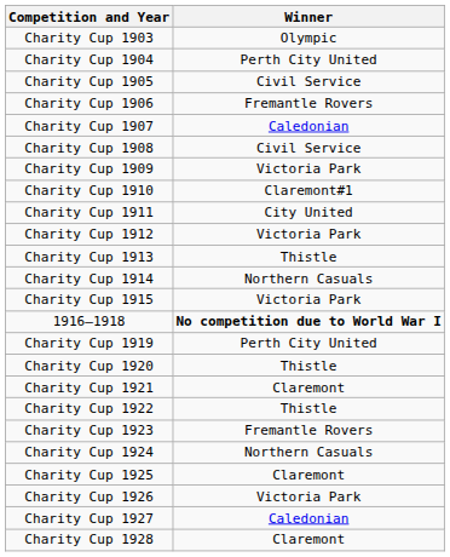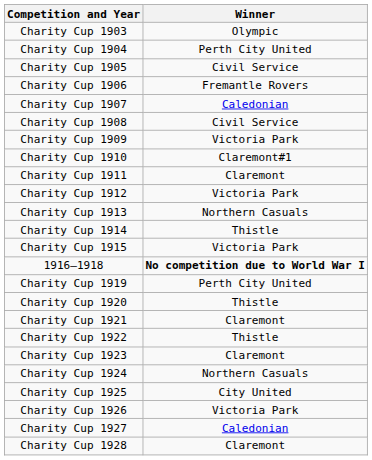Charity Cup 1911 | Winner: City United -> Claremont
Charity Cup 1913 | Winner: Thistle -> Northern Casuals
Charity Cup 1914 | Winner: Northern Casuals -> Thistle
Charity Cup 1923 | Winner: Fremantle Rovers -> Claremont
Charity Cup 1925 | Winner: Claremont -> City United
